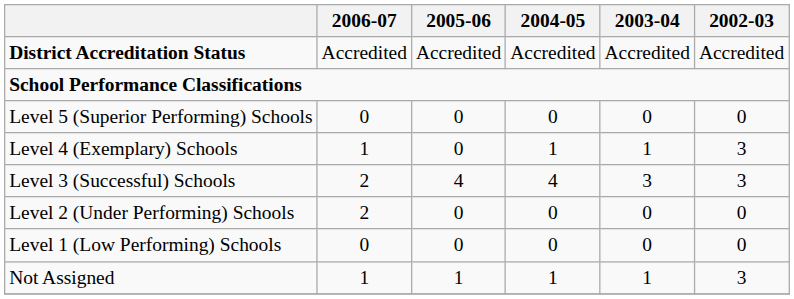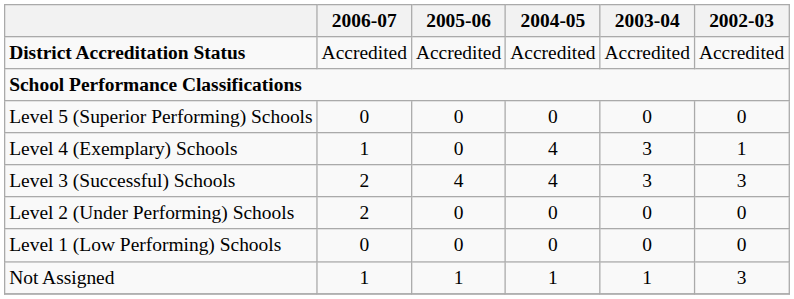Level 4 (Exemplary) Schools | 2004-05: 1 -> 4
Level 4 (Exemplary) Schools | 2003-04: 1 -> 3
Level 4 (Exemplary) Schools | 2002-03: 3 -> 1
